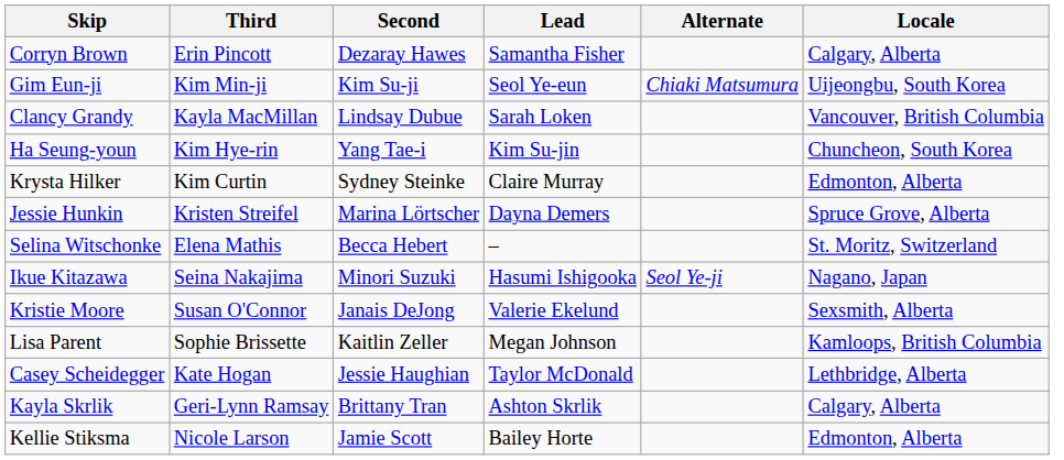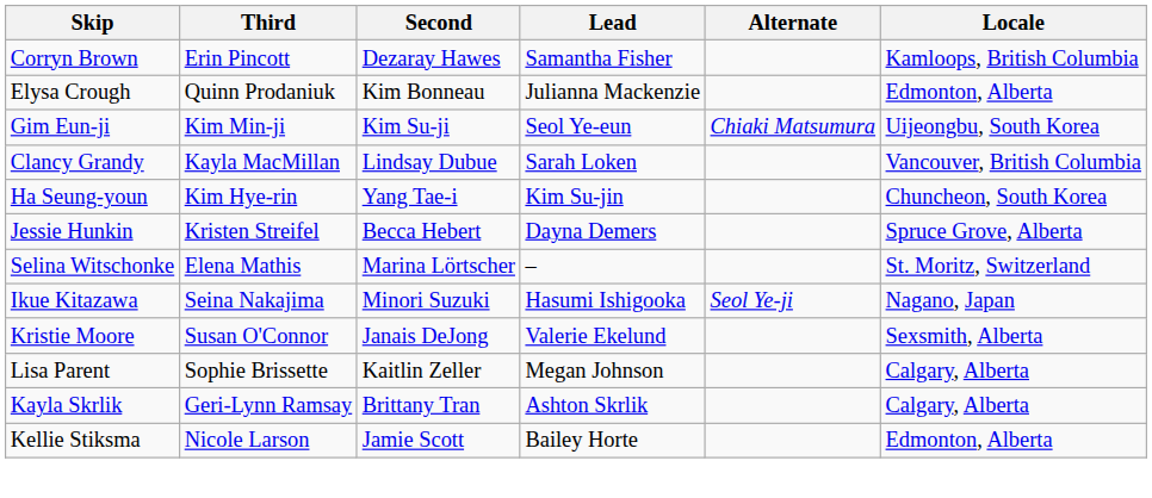Corryn Brown | Locale: Calgary, Alberta -> Kamloops, British Columbia
+ row: Elysa Crough | Quinn Prodaniuk | Kim Bonneau | Julianna Mackenzie | Edmonton, Alberta
- row: Krysta Hilker | Kim Curtin | Sydney Steinke | Claire Murray | Edmonton, Alberta
Jessie Hunkin | Second: Marina Lörtscher -> Becca Hebert
Selina Witschonke | Second: Becca Hebert -> Marina Lörtscher
Lisa Parent | Locale: Kamloops, British Columbia -> Calgary, Alberta
- row: Casey Scheidegger | Kate Hogan | Jessie Haughian | Taylor McDonald | Lethbridge, Alberta
